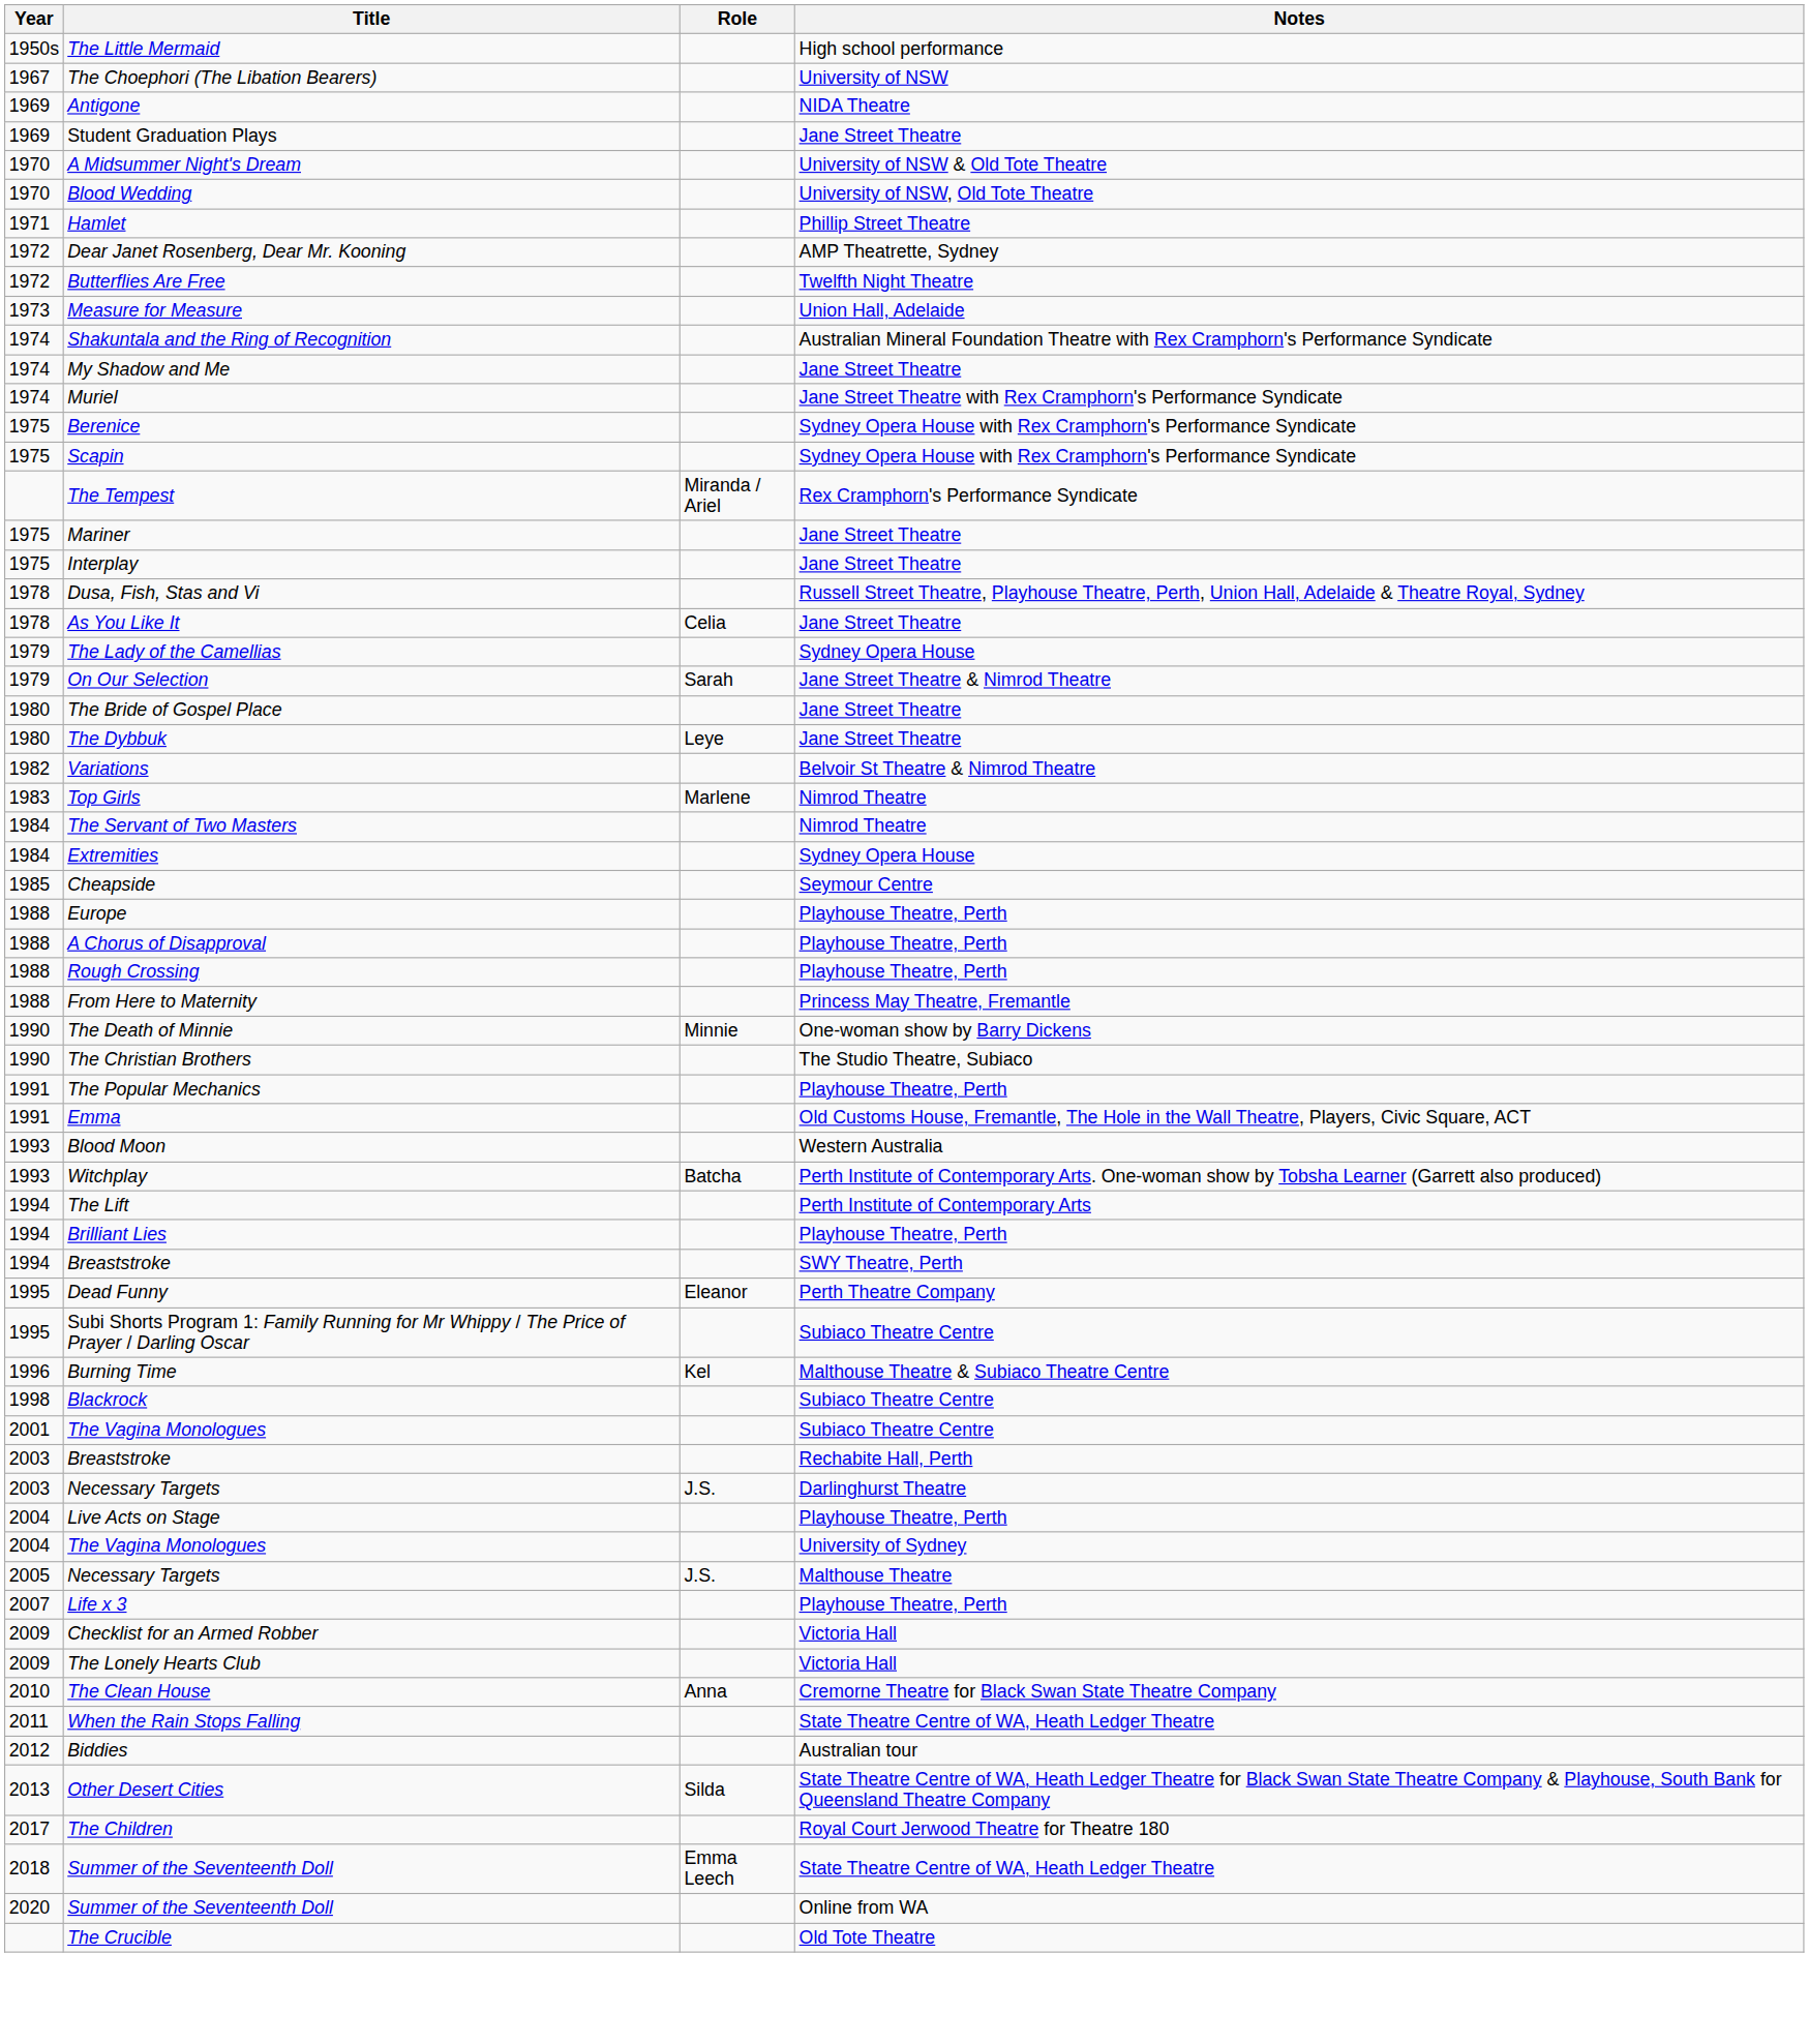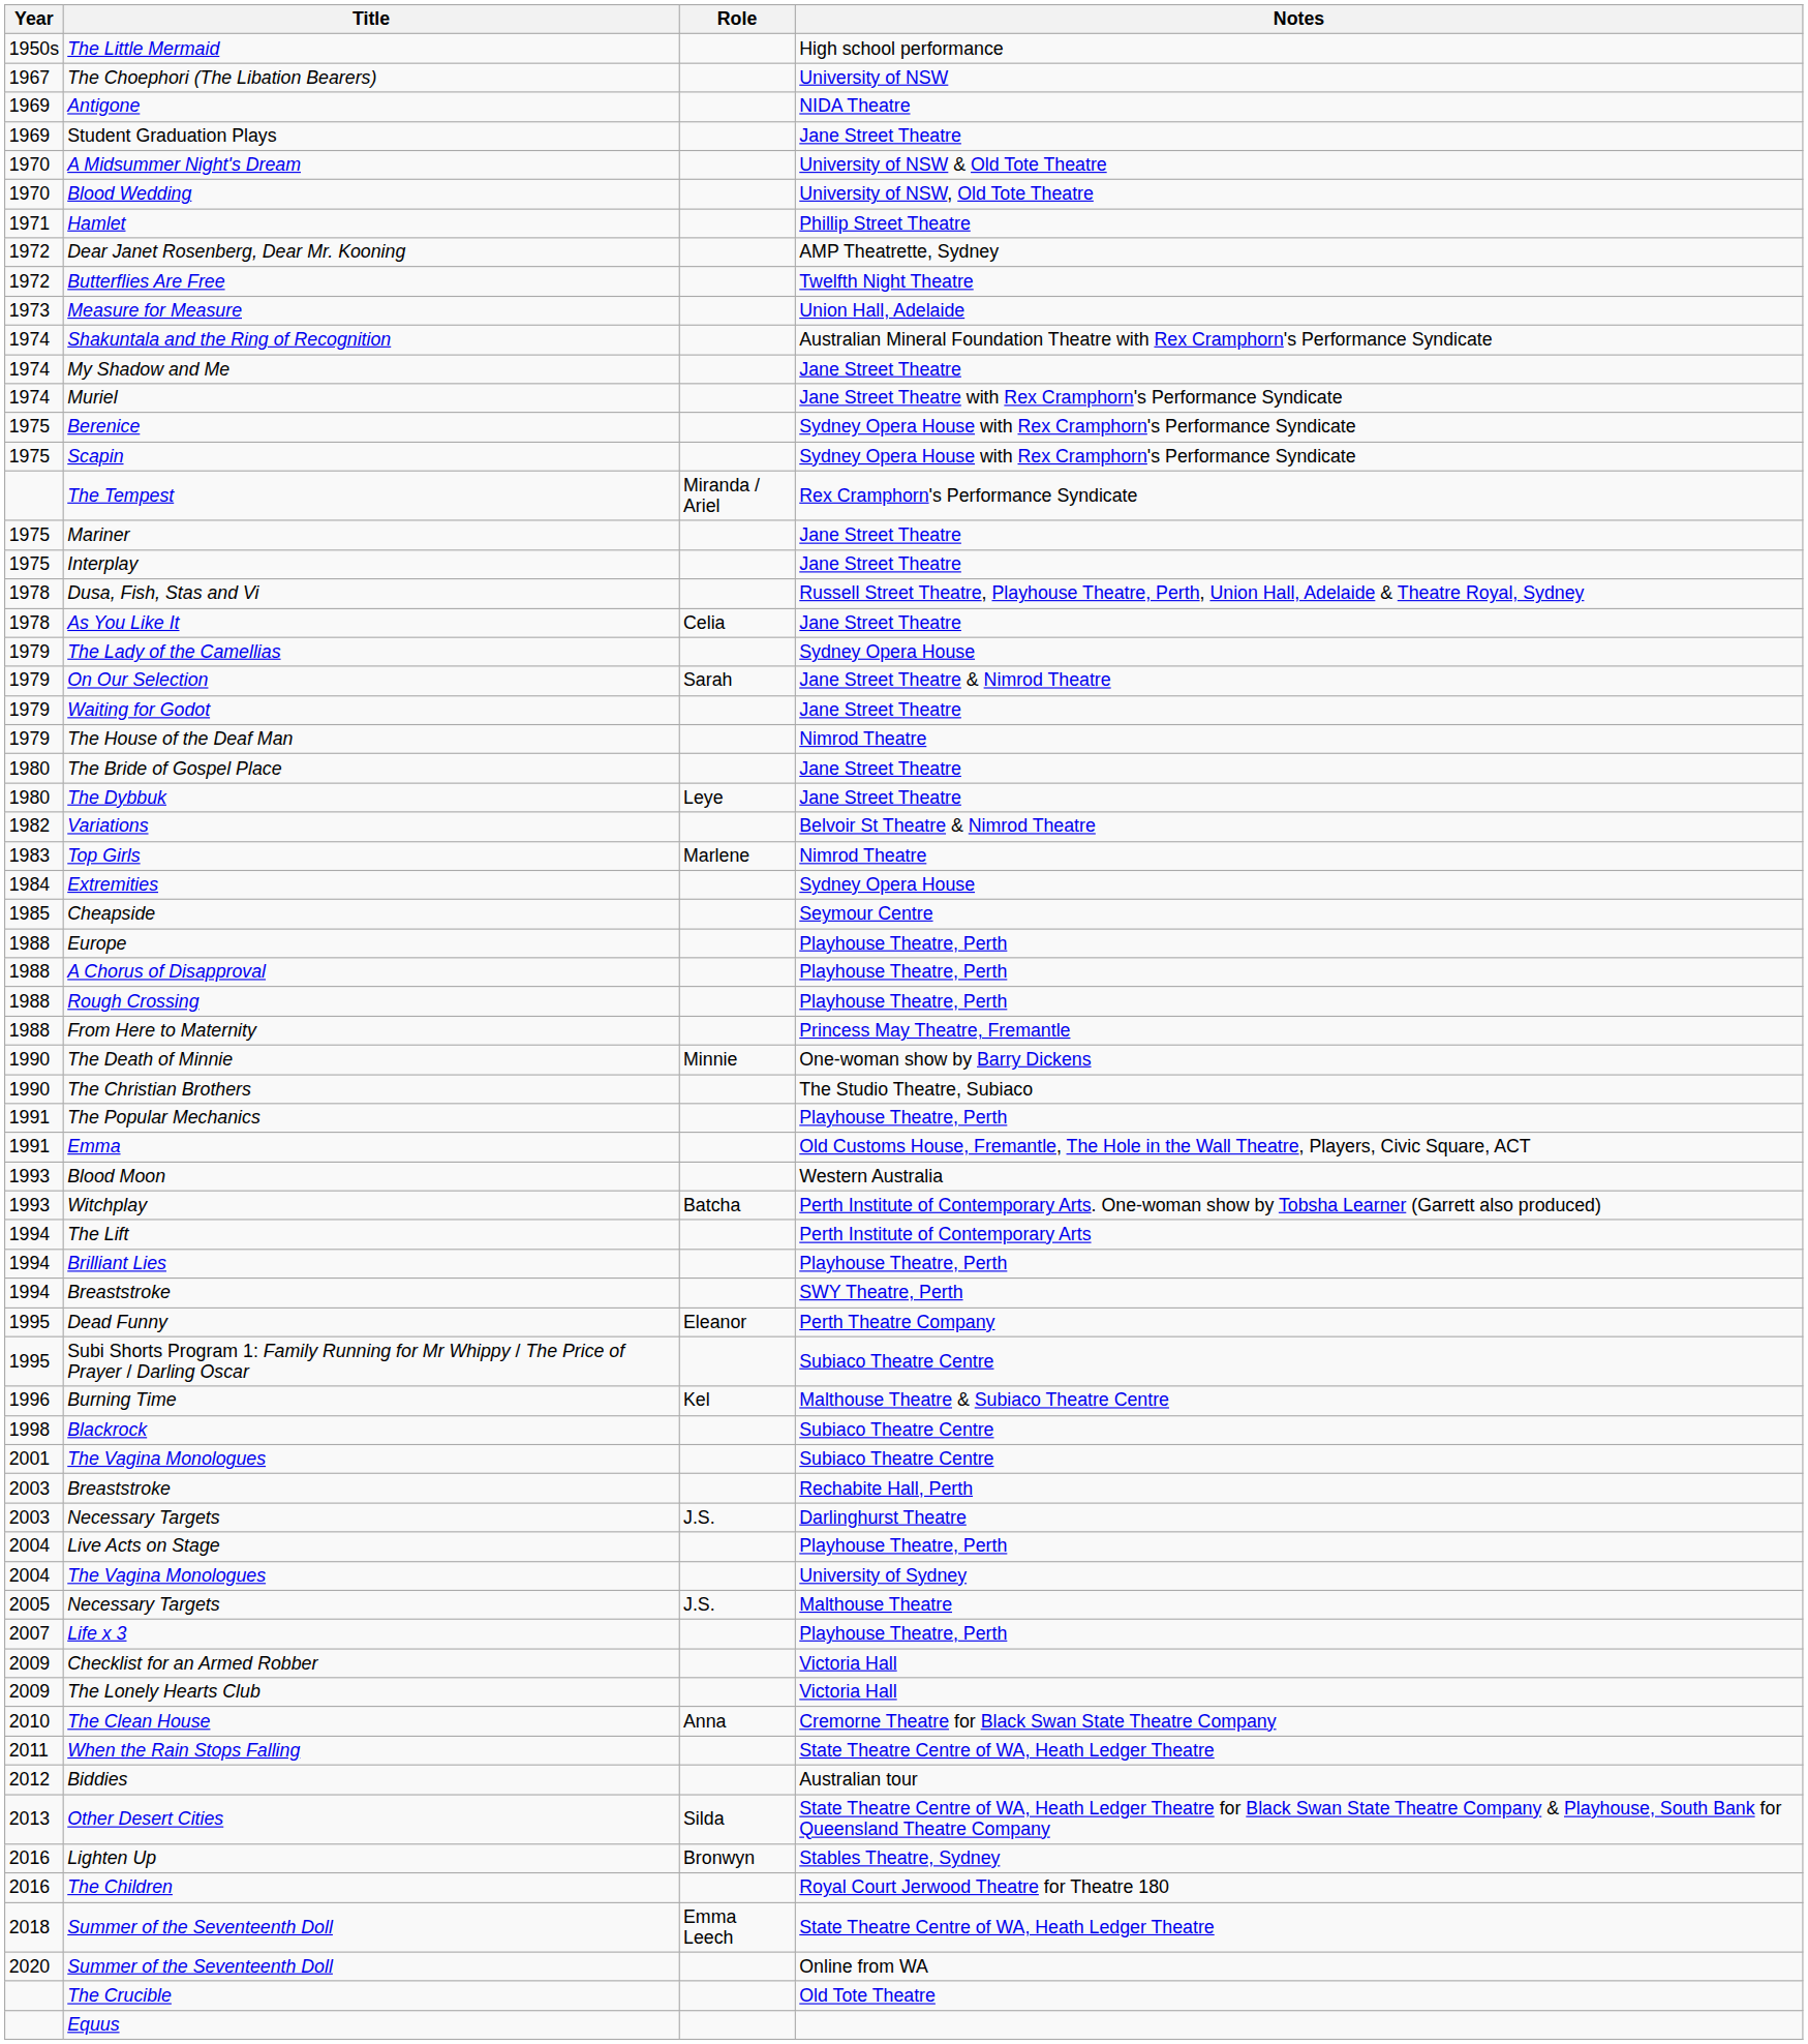+ row: 1979 | Waiting for Godot | Jane Street Theatre
+ row: 1979 | The House of the Deaf Man | Nimrod Theatre
- row: 1984 | The Servant of Two Masters | Nimrod Theatre
+ row: 2016 | Lighten Up | Bronwyn | Stables Theatre, Sydney
The Children | Year: 2017 -> 2016
+ row: Equus
